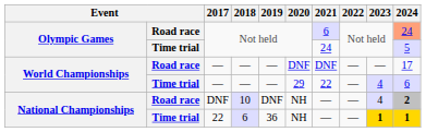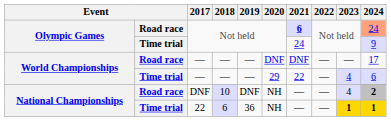Road race / Not held | 2021: normal -> bold
Time trial / Not held | 2024: 5 -> 9
